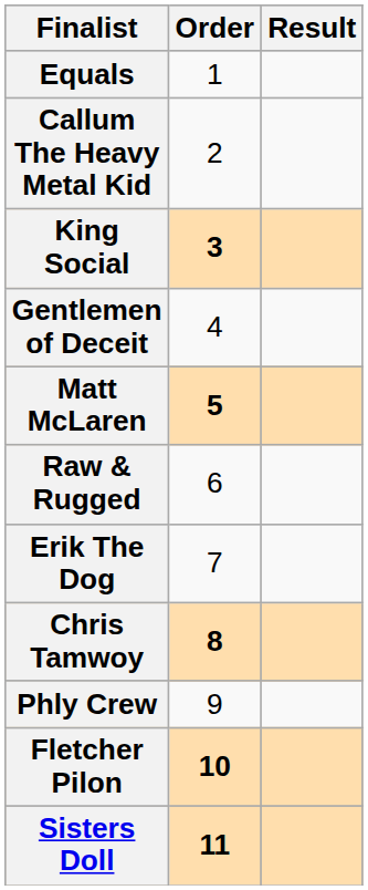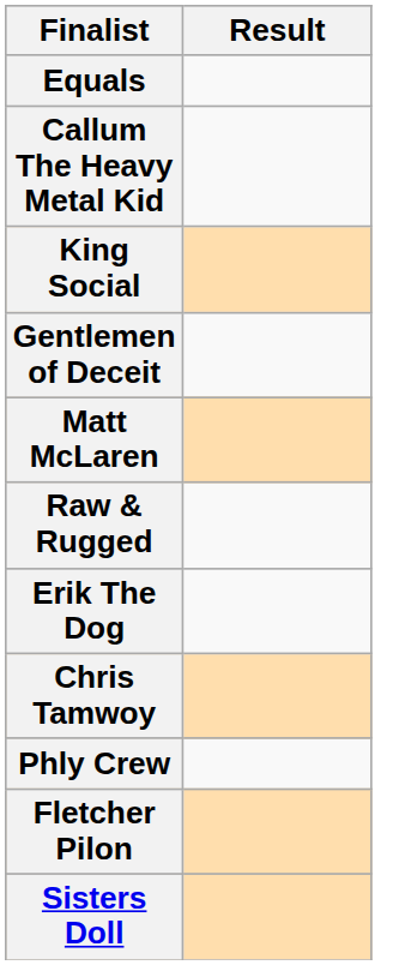- column: Order | 1 | 2 | 3 | 4 | 5 | 6 | 7 | 8 | 9 | 10 | 11
